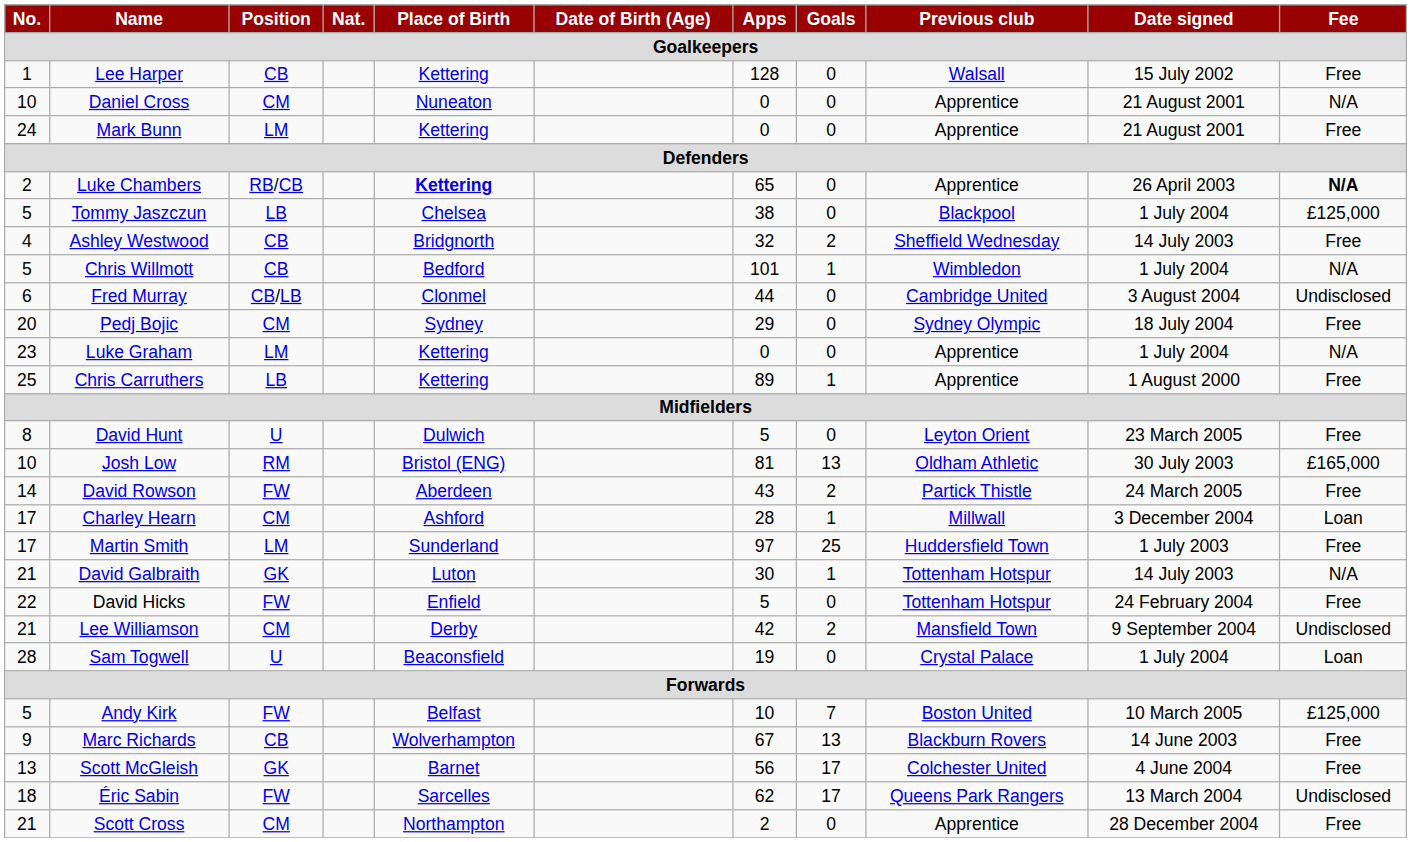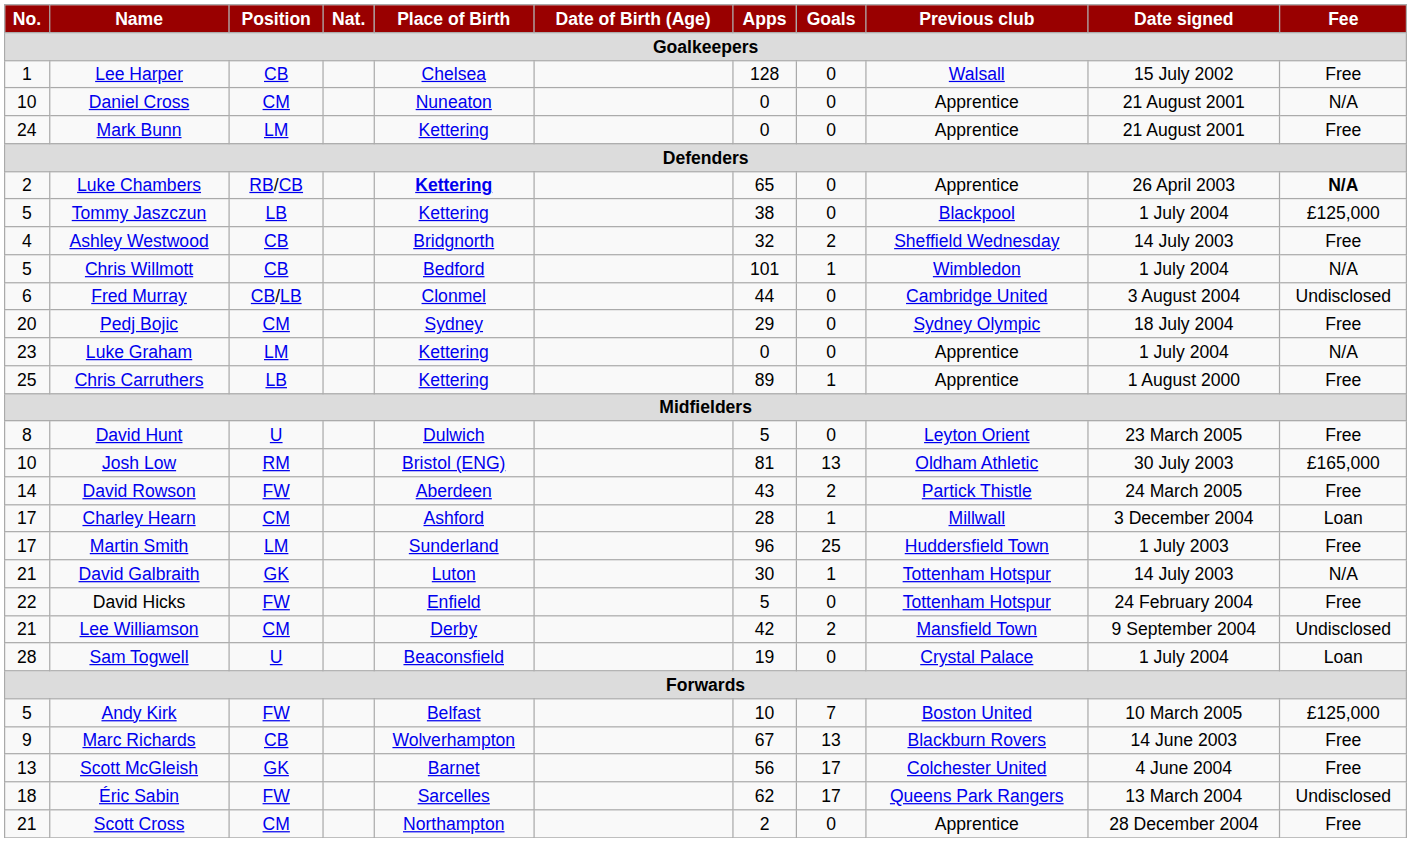Lee Harper | Place of Birth: Kettering -> Chelsea
Tommy Jaszczun | Place of Birth: Chelsea -> Kettering
Martin Smith | Apps: 97 -> 96
